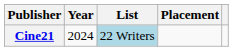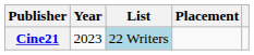Cine21 | Year: 2024 -> 2023
